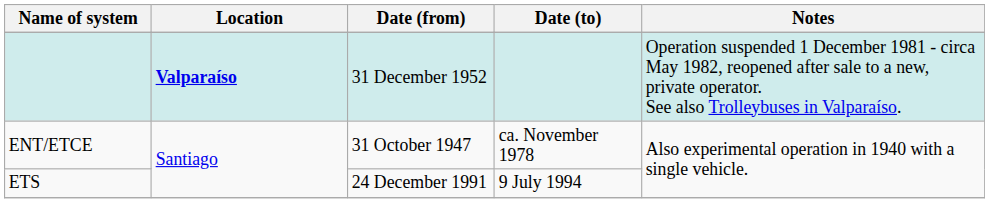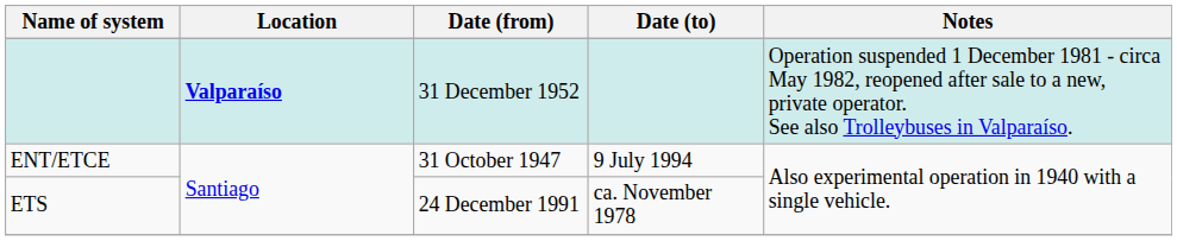ENT/ETCE | Date (to): ca. November 1978 -> 9 July 1994
ETS | Date (to): 9 July 1994 -> ca. November 1978
